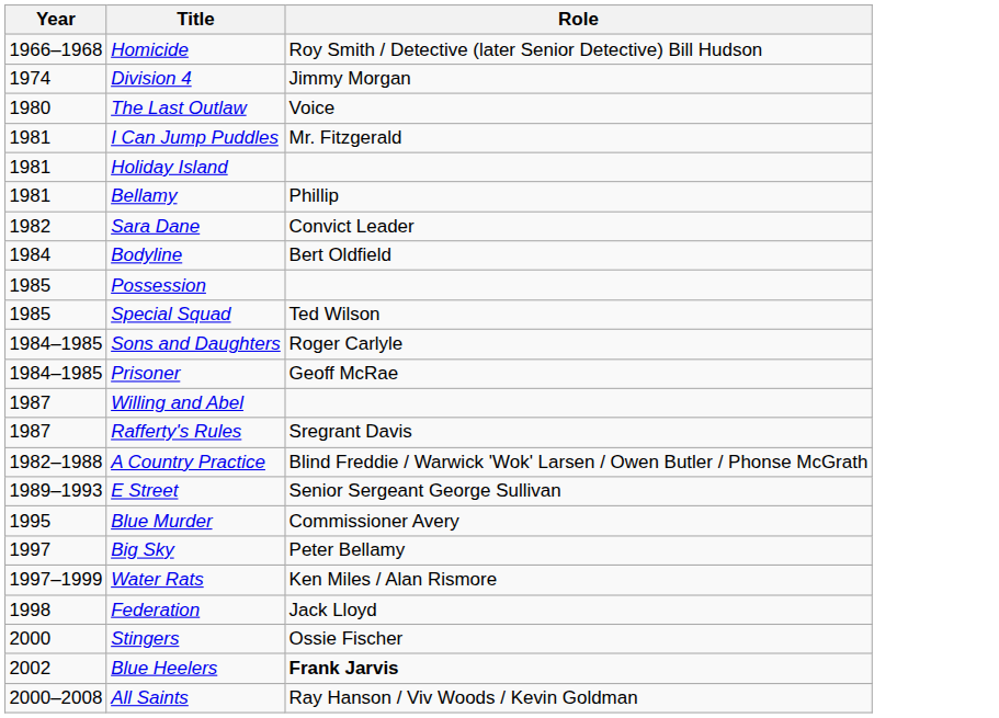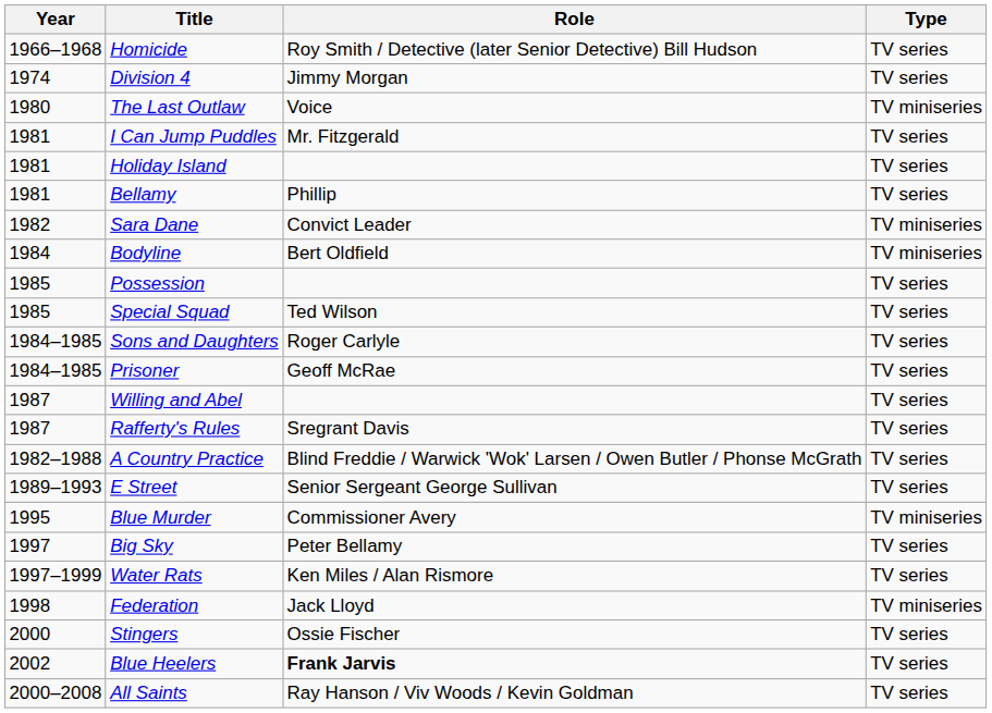+ column: Type | TV series | TV series | TV miniseries | TV series | TV series | TV series | TV miniseries | TV miniseries | TV series | TV series | TV series | TV series | TV series | TV series | TV series | TV series | TV miniseries | TV series | TV series | TV miniseries | TV series | TV series | TV series
